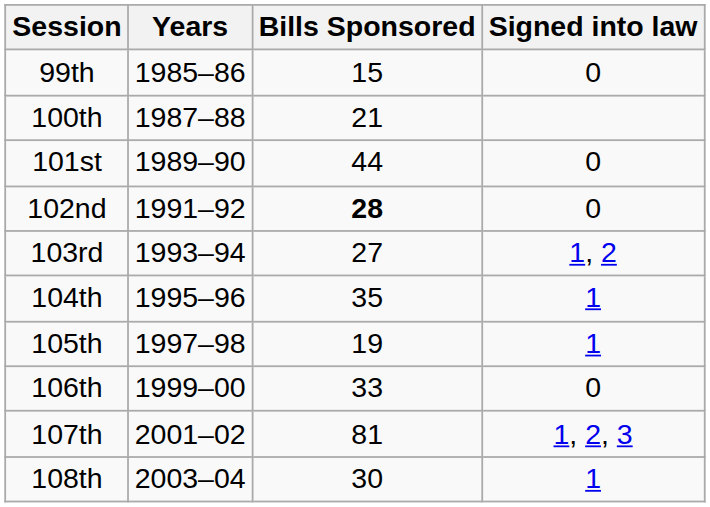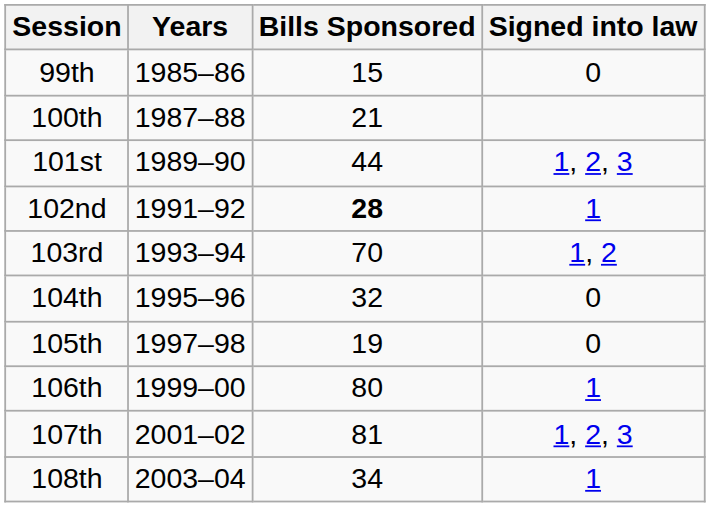101st | Signed into law: 0 -> 1, 2, 3
102nd | Signed into law: 0 -> 1
103rd | Bills Sponsored: 27 -> 70
104th | Bills Sponsored: 35 -> 32
104th | Signed into law: 1 -> 0
105th | Signed into law: 1 -> 0
106th | Bills Sponsored: 33 -> 80
106th | Signed into law: 0 -> 1
108th | Bills Sponsored: 30 -> 34
